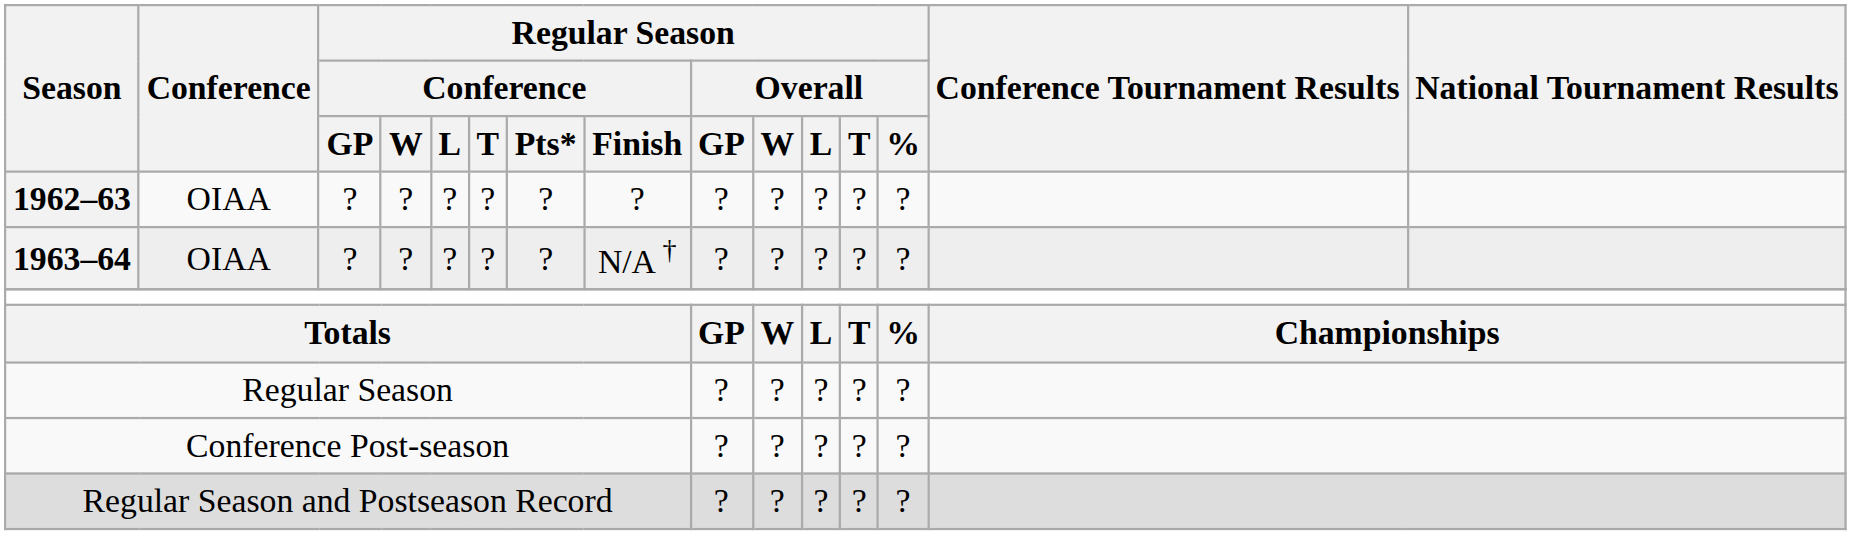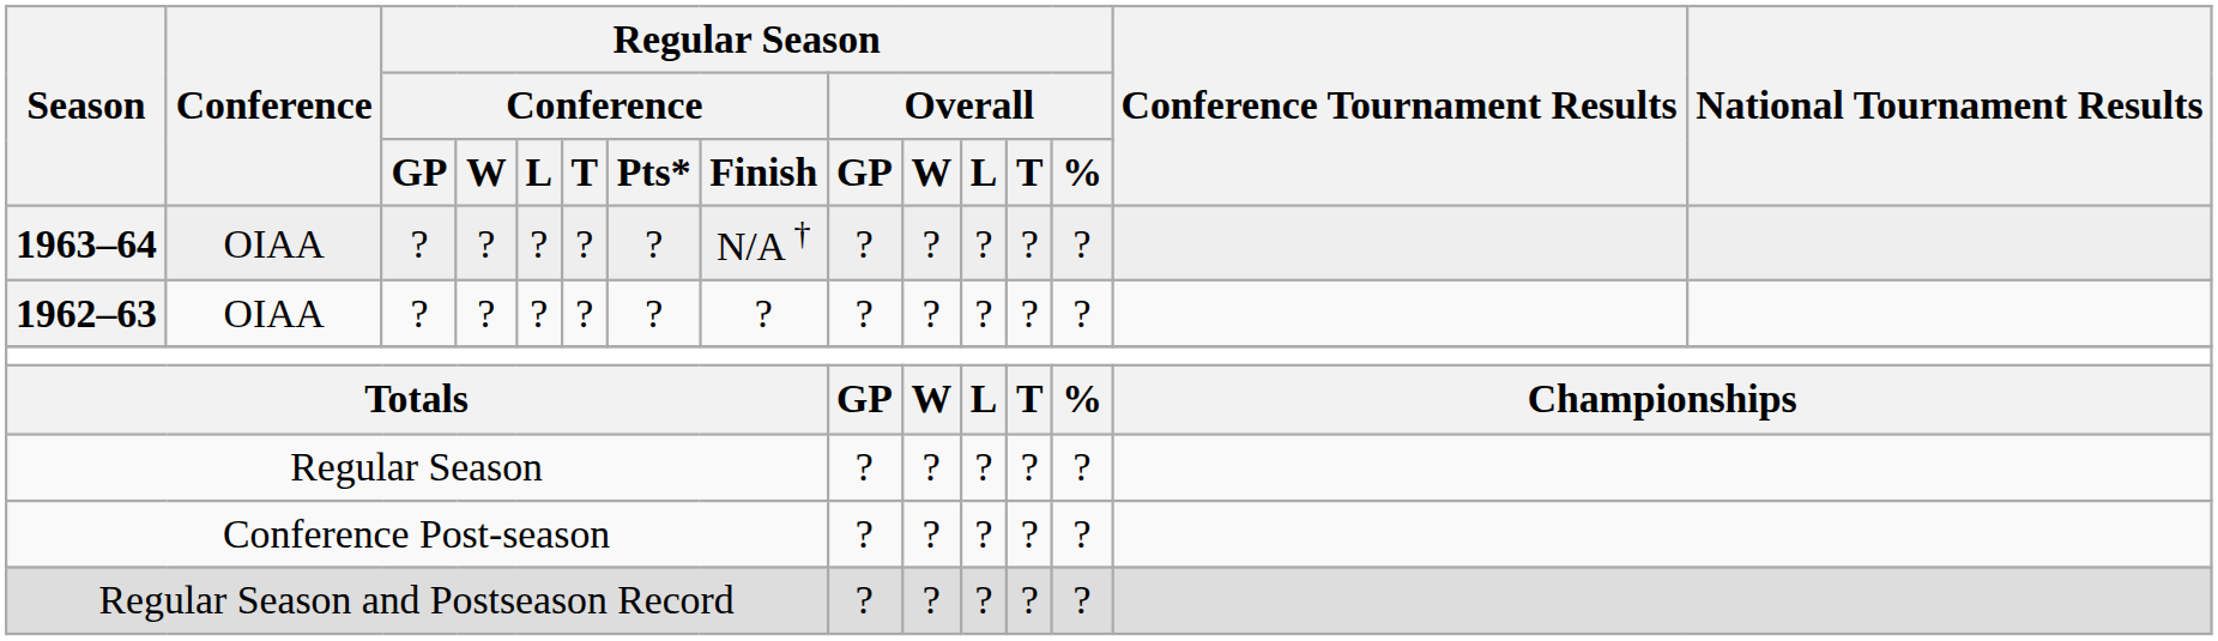rows swapped: 1962–63 <-> 1963–64
